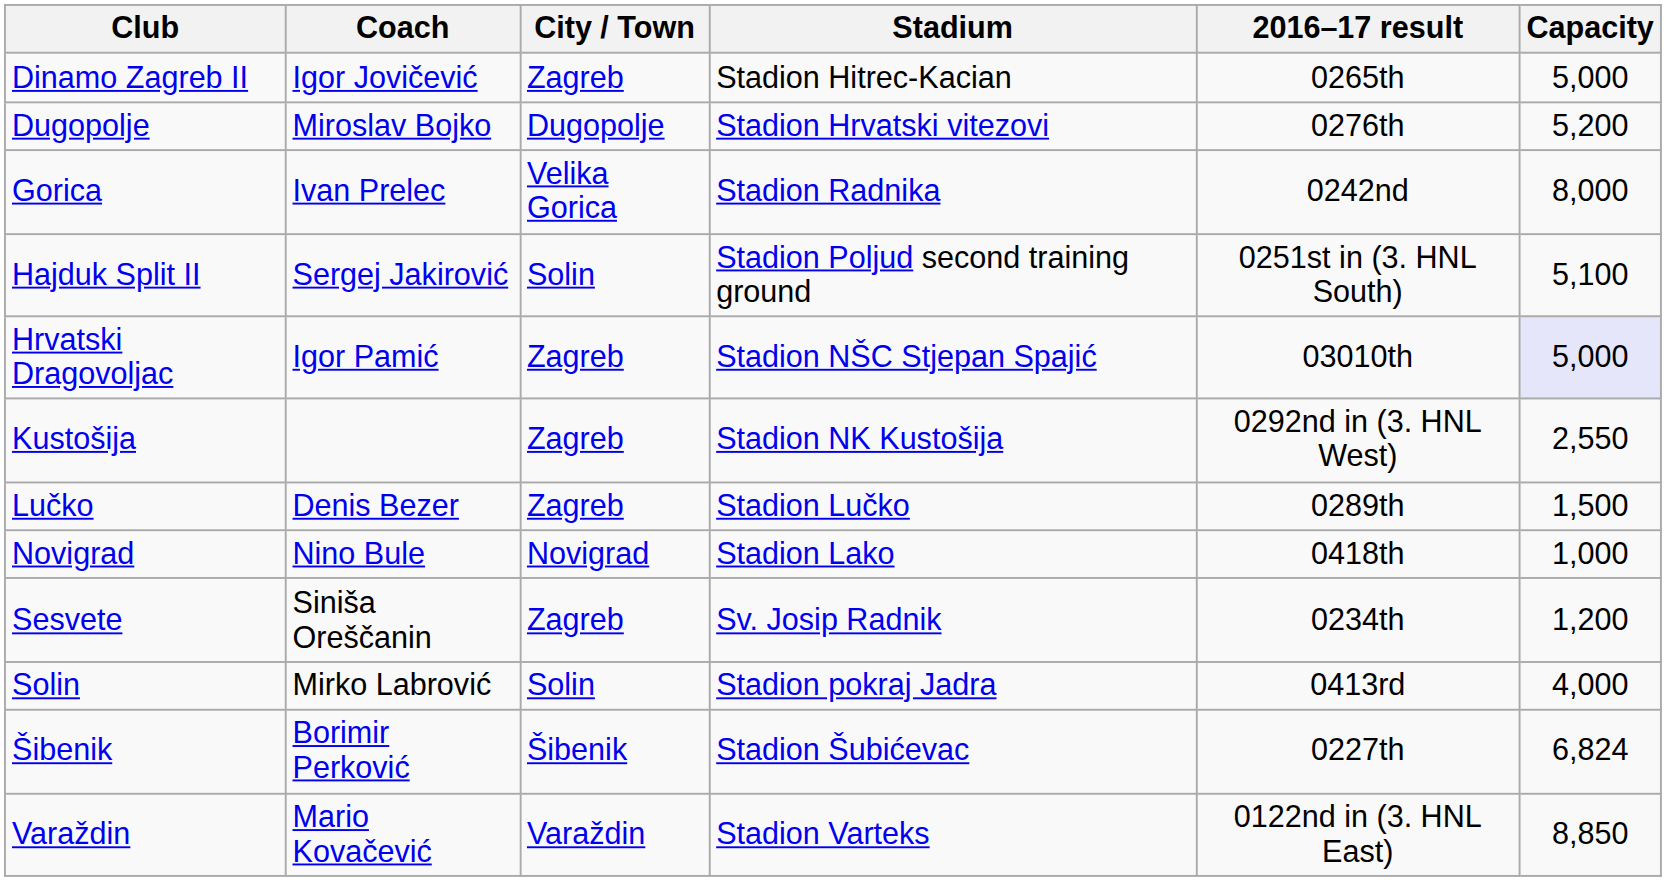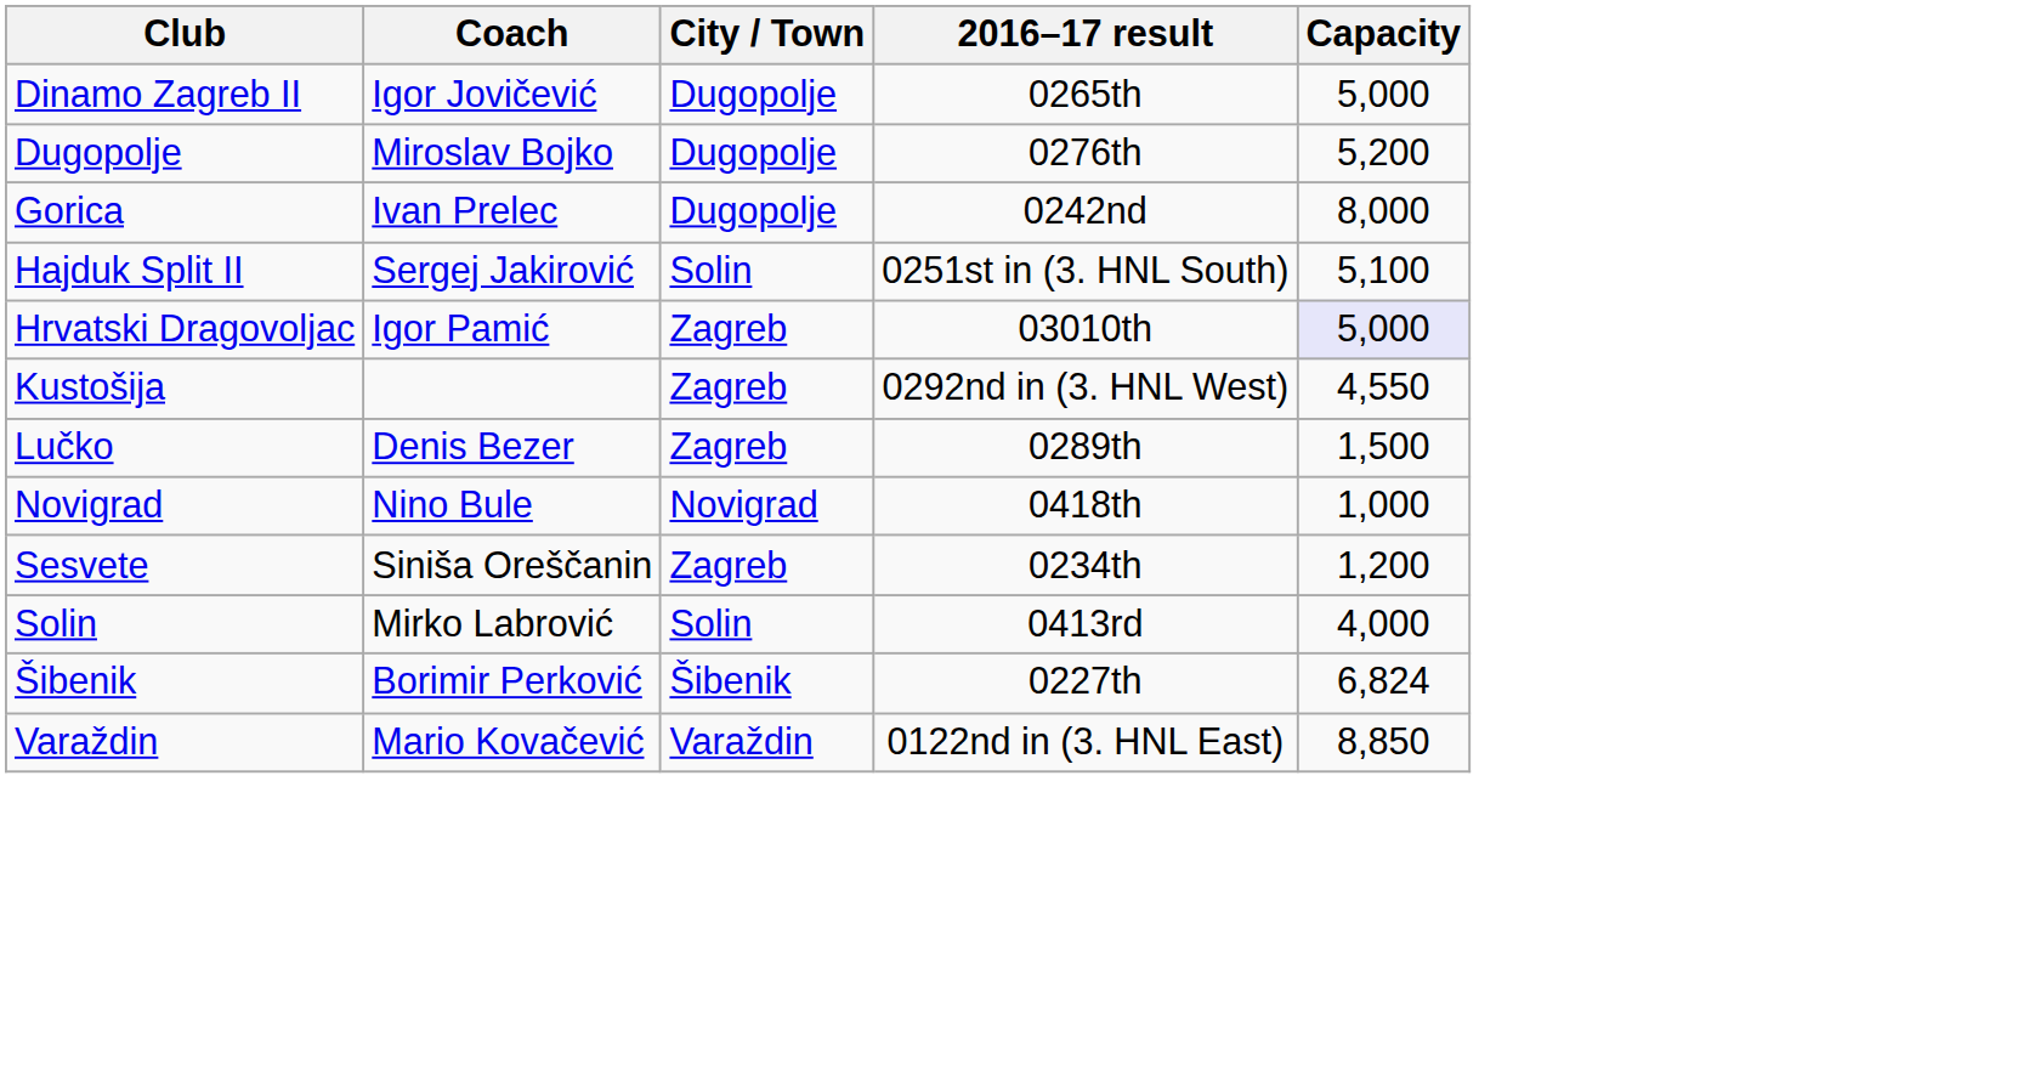- column: Stadium | Stadion Hitrec-Kacian | Stadion Hrvatski vitezovi | Stadion Radnika | Stadion Poljud second training ground | Stadion NŠC Stjepan Spajić | Stadion NK Kustošija | Stadion Lučko | Stadion Lako | Sv. Josip Radnik | Stadion pokraj Jadra | Stadion Šubićevac | Stadion Varteks
Dinamo Zagreb II | City / Town: Zagreb -> Dugopolje
Gorica | City / Town: Velika Gorica -> Dugopolje
Kustošija | Capacity: 2,550 -> 4,550
